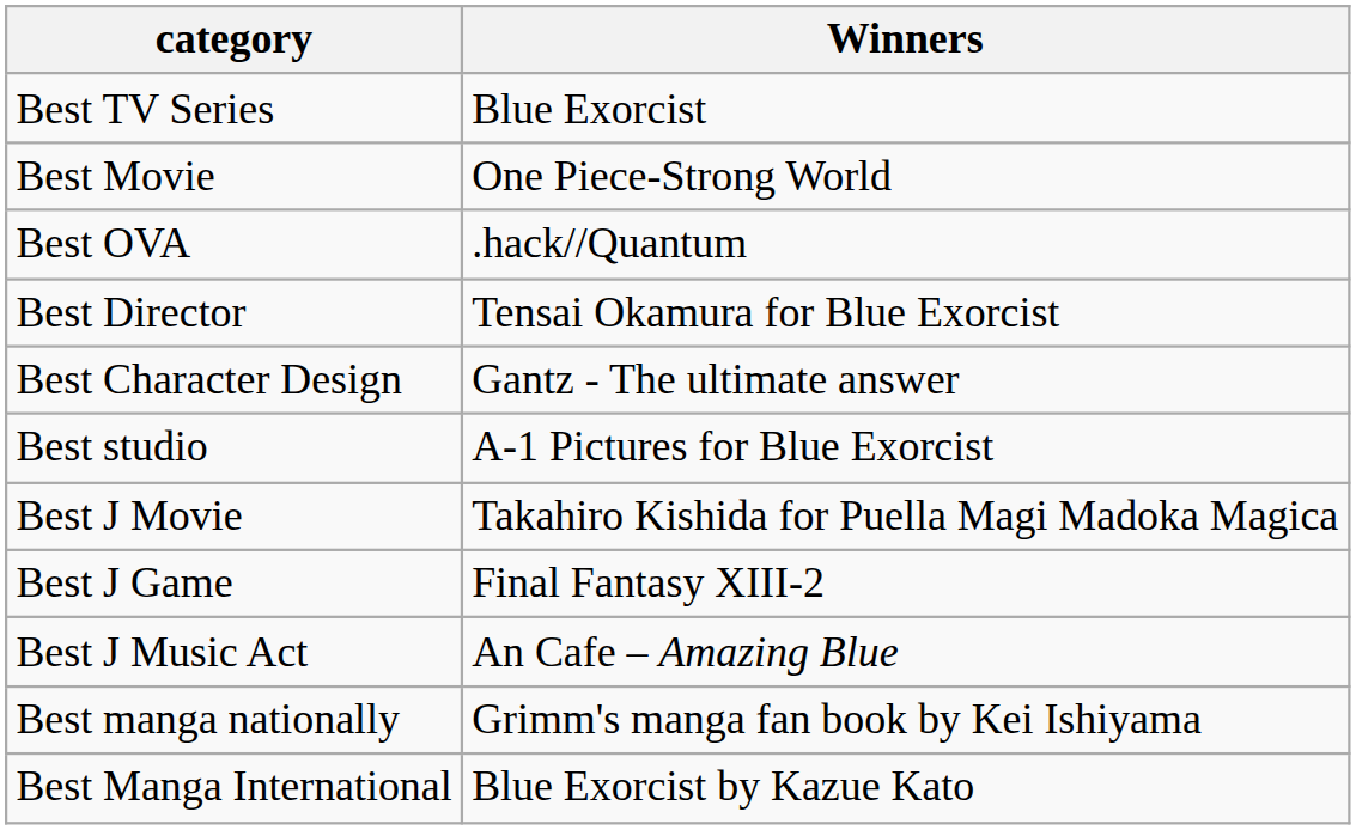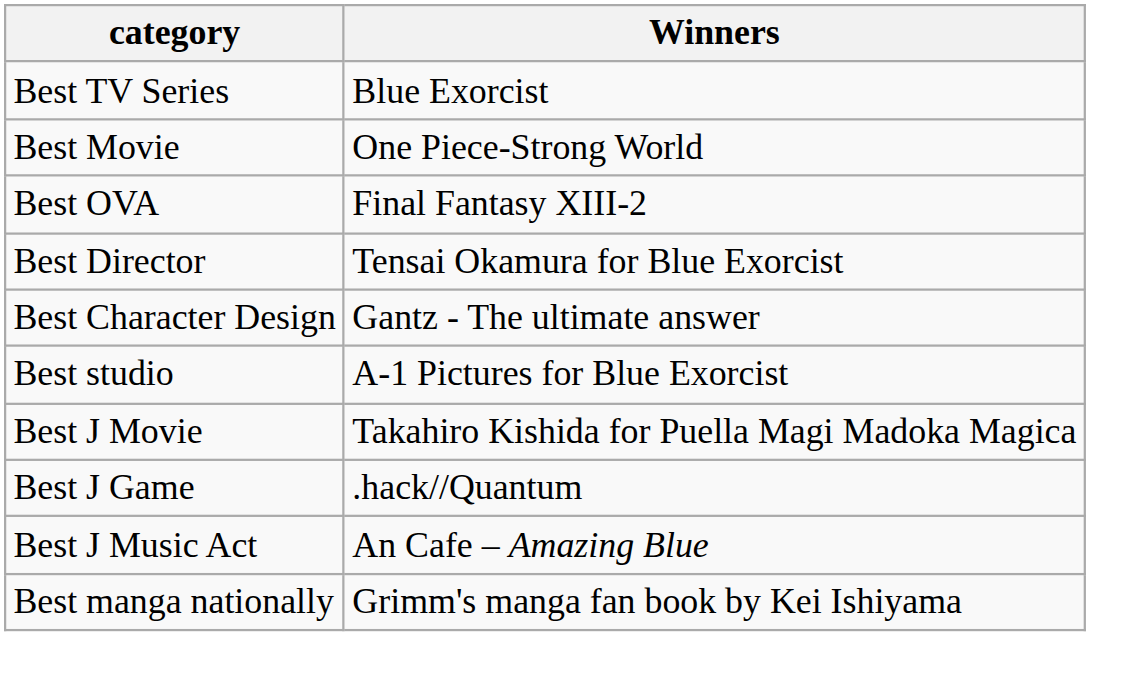Best OVA | Winners: .hack//Quantum -> Final Fantasy XIII-2
Best J Game | Winners: Final Fantasy XIII-2 -> .hack//Quantum
- row: Best Manga International | Blue Exorcist by Kazue Kato
